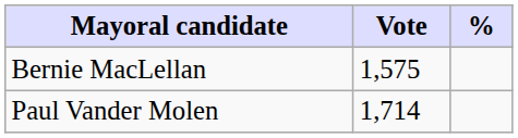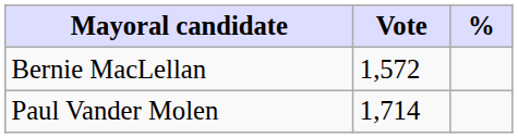Bernie MacLellan | Vote: 1,575 -> 1,572
